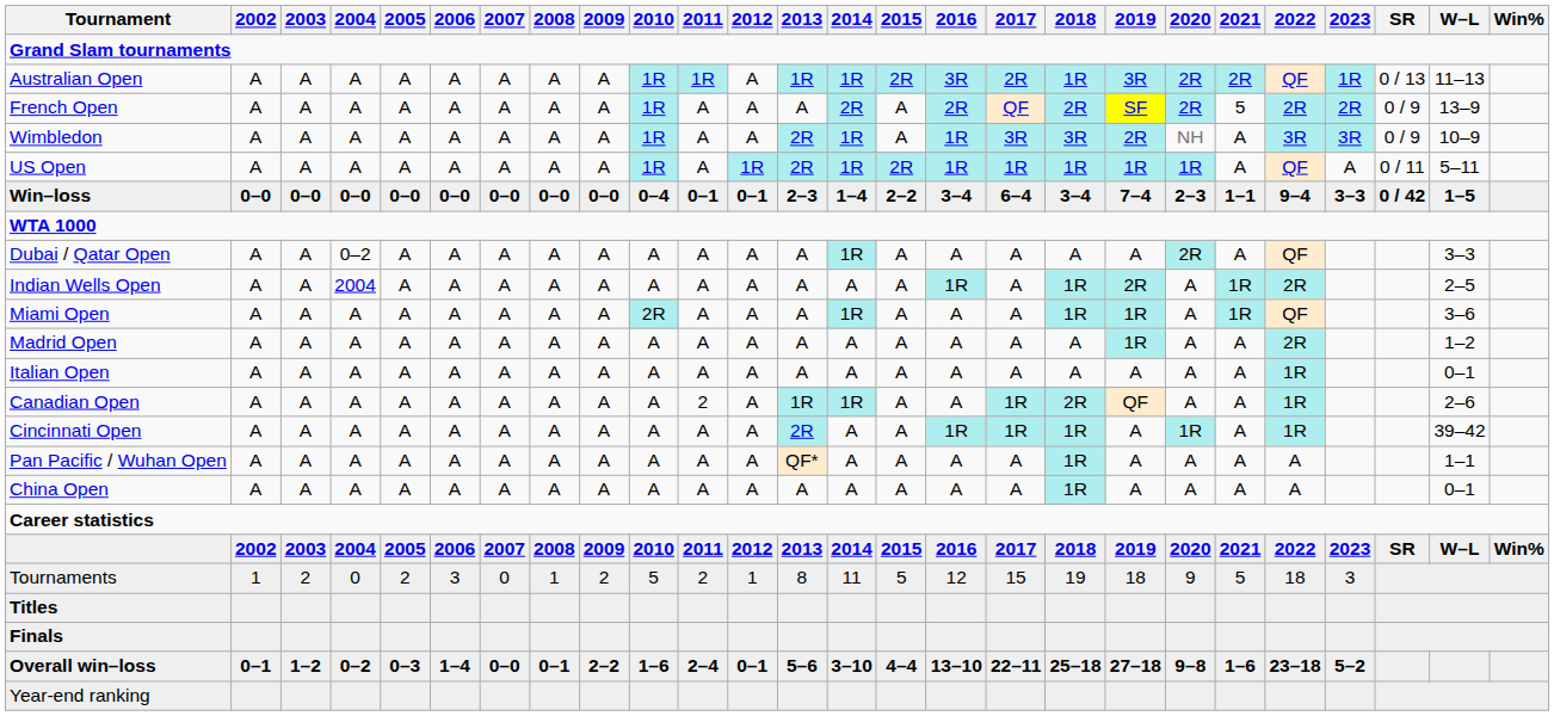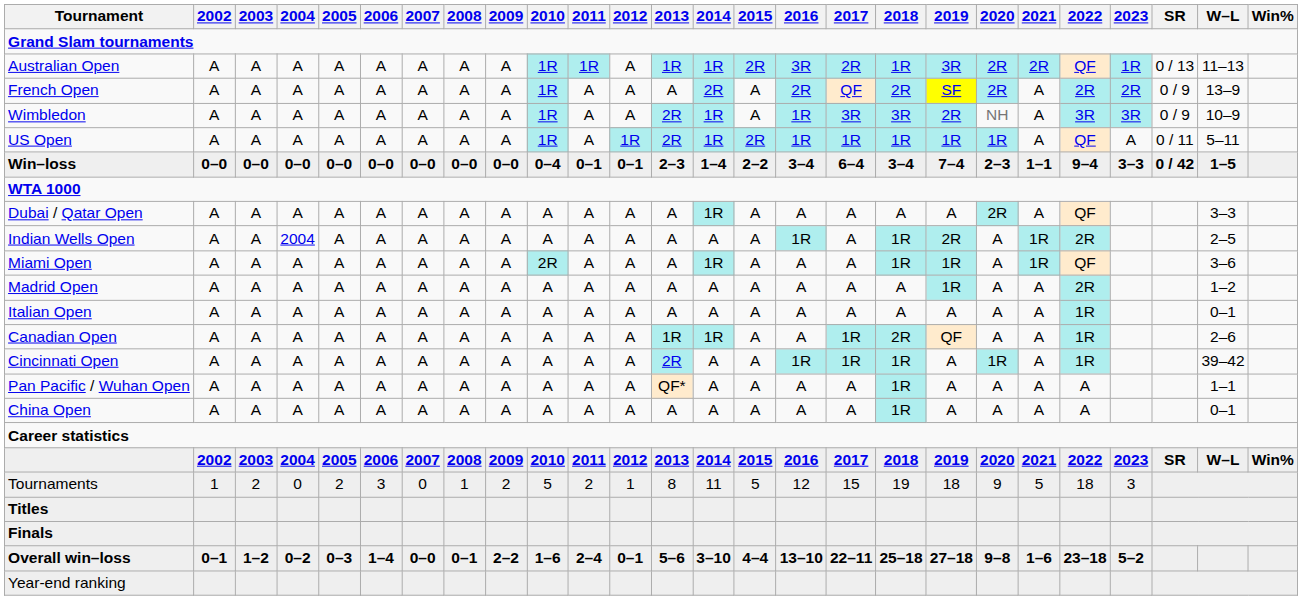French Open | 2021: 5 -> A
Dubai / Qatar Open | 2004: 0–2 -> A
Canadian Open | 2011: 2 -> A
